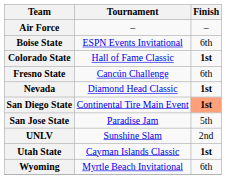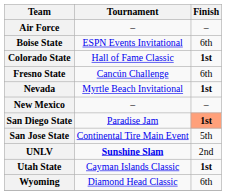Nevada | Tournament: Diamond Head Classic -> Myrtle Beach Invitational
+ row: New Mexico | – | –
San Diego State | Tournament: Continental Tire Main Event -> Paradise Jam
San Jose State | Tournament: Paradise Jam -> Continental Tire Main Event
UNLV | Tournament: normal -> bold
Wyoming | Tournament: Myrtle Beach Invitational -> Diamond Head Classic
